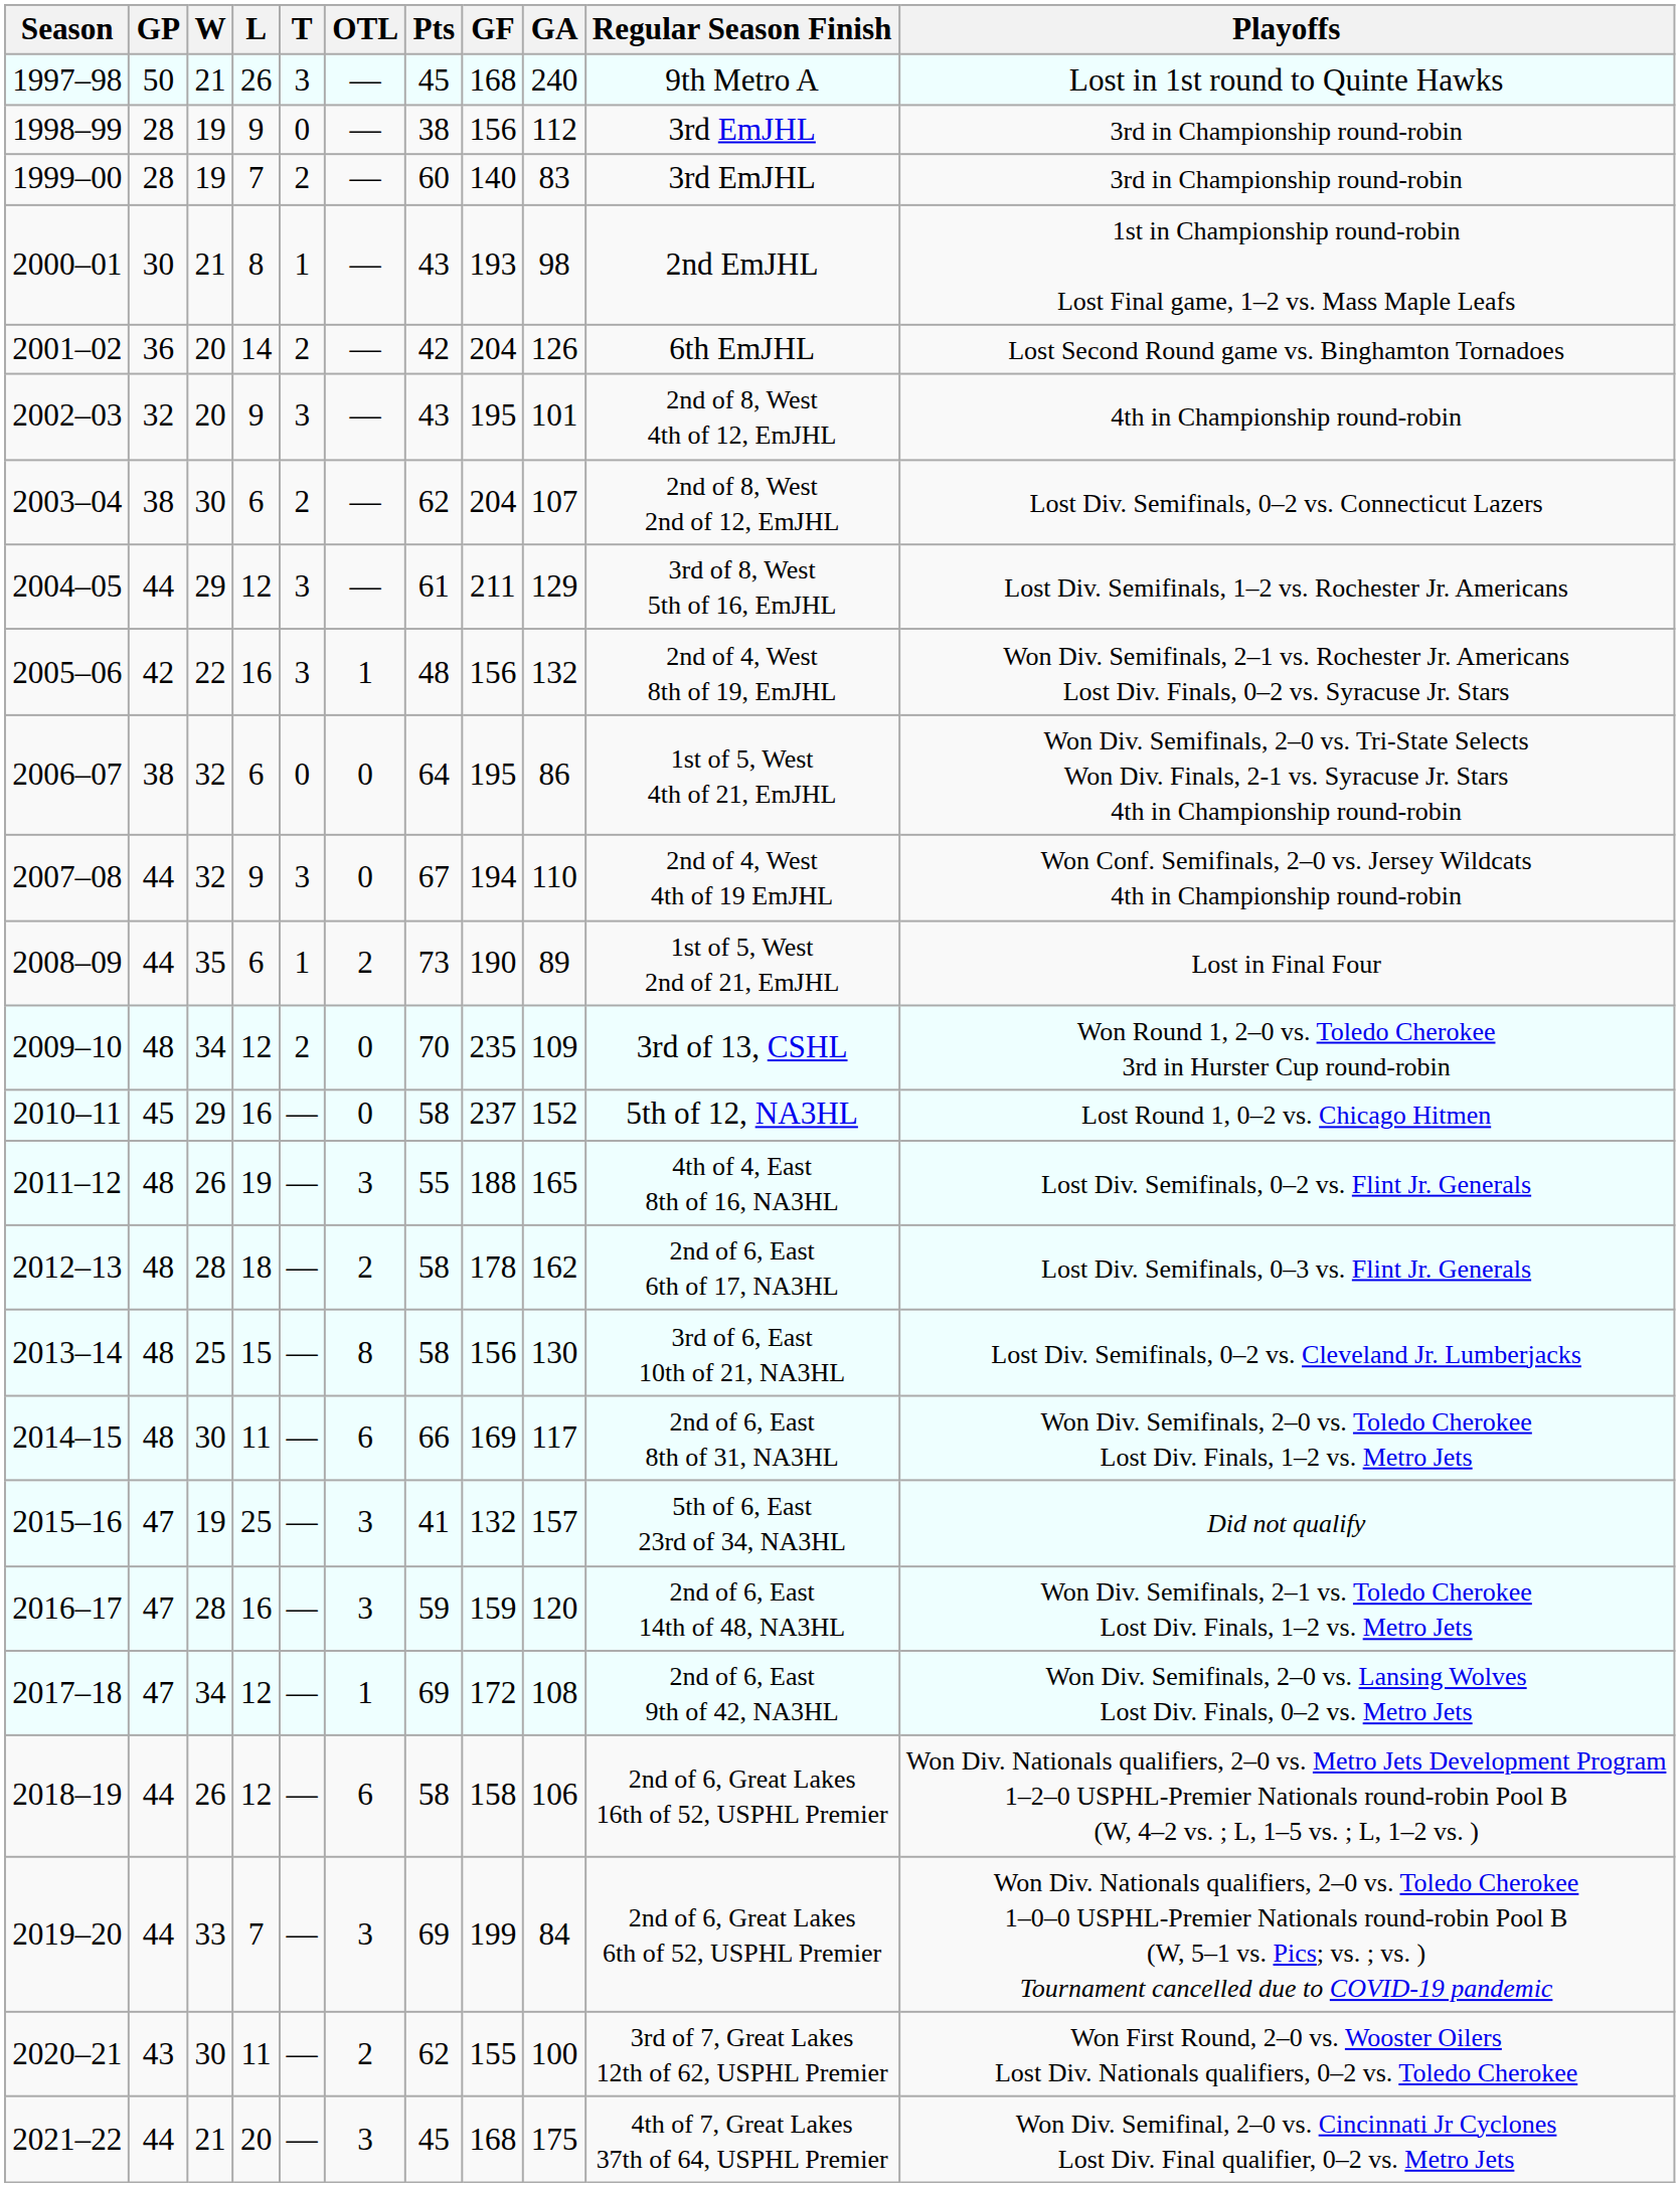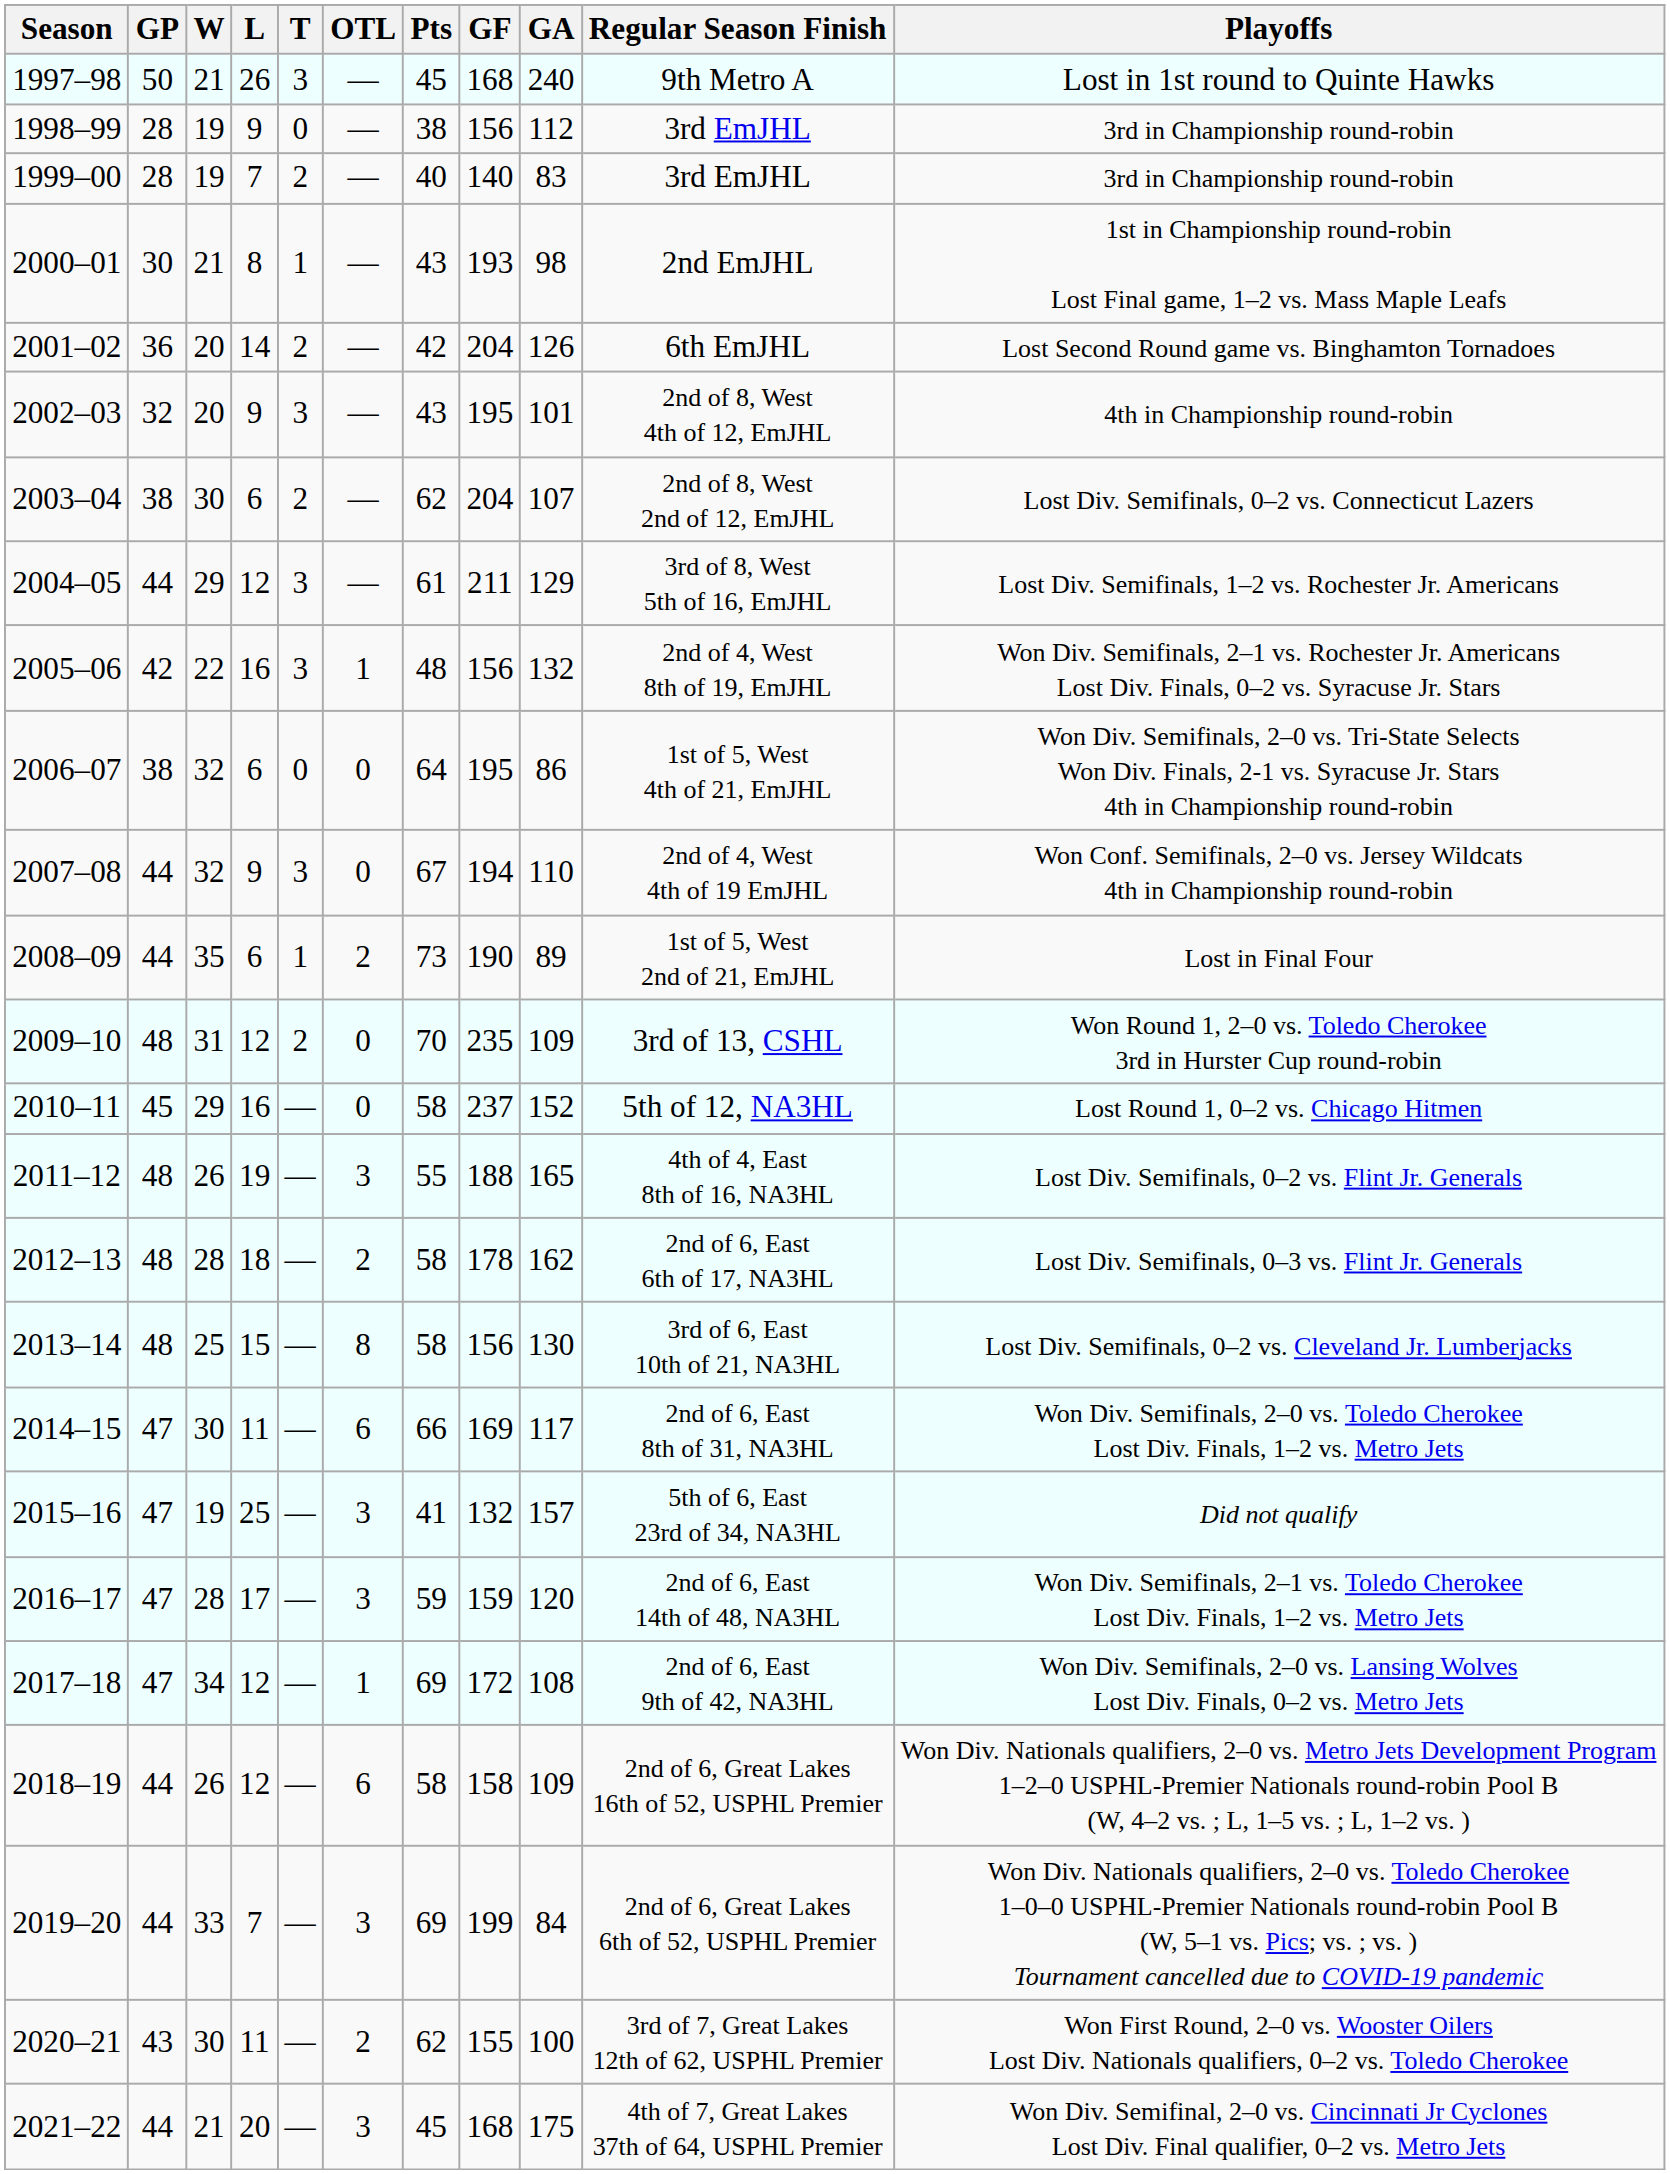1999–00 | Pts: 60 -> 40
2009–10 | W: 34 -> 31
2014–15 | GP: 48 -> 47
2016–17 | L: 16 -> 17
2018–19 | GA: 106 -> 109
